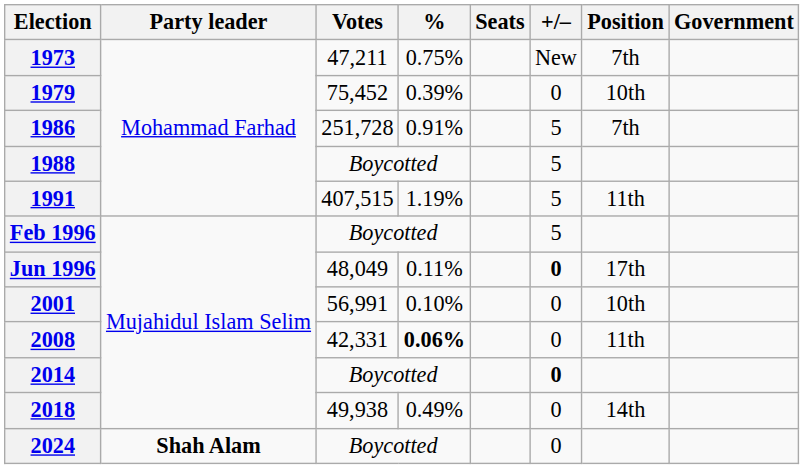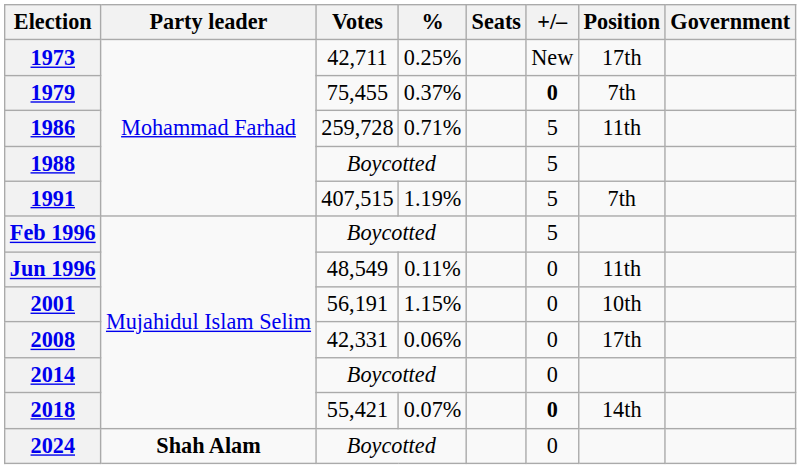1973 | Votes: 47,211 -> 42,711
1973 | %: 0.75% -> 0.25%
1973 | Position: 7th -> 17th
1979 | Votes: 75,452 -> 75,455
1979 | %: 0.39% -> 0.37%
1979 | +/–: normal -> bold
1979 | Position: 10th -> 7th
1986 | Votes: 251,728 -> 259,728
1986 | %: 0.91% -> 0.71%
1986 | Position: 7th -> 11th
1991 | Position: 11th -> 7th
Jun 1996 | Votes: 48,049 -> 48,549
Jun 1996 | +/–: bold -> normal
Jun 1996 | Position: 17th -> 11th
2001 | Votes: 56,991 -> 56,191
2001 | %: 0.10% -> 1.15%
2008 | %: bold -> normal
2008 | Position: 11th -> 17th
2014 | +/–: bold -> normal
2018 | Votes: 49,938 -> 55,421
2018 | %: 0.49% -> 0.07%
2018 | +/–: normal -> bold
